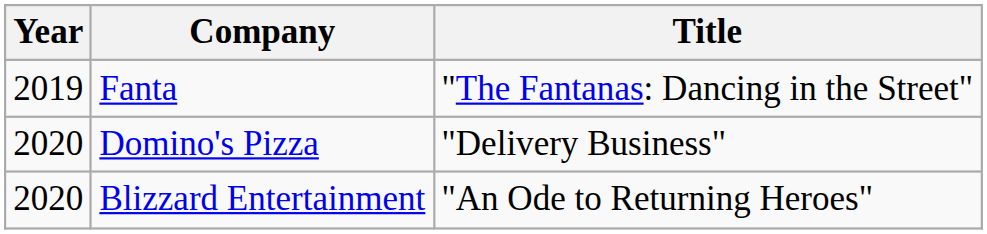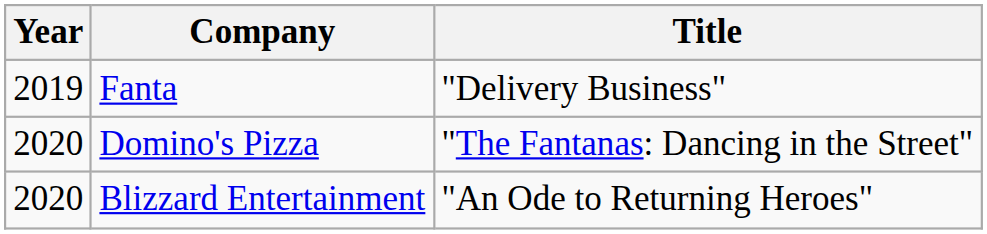Fanta | Title: "The Fantanas: Dancing in the Street" -> "Delivery Business"
Domino's Pizza | Title: "Delivery Business" -> "The Fantanas: Dancing in the Street"
